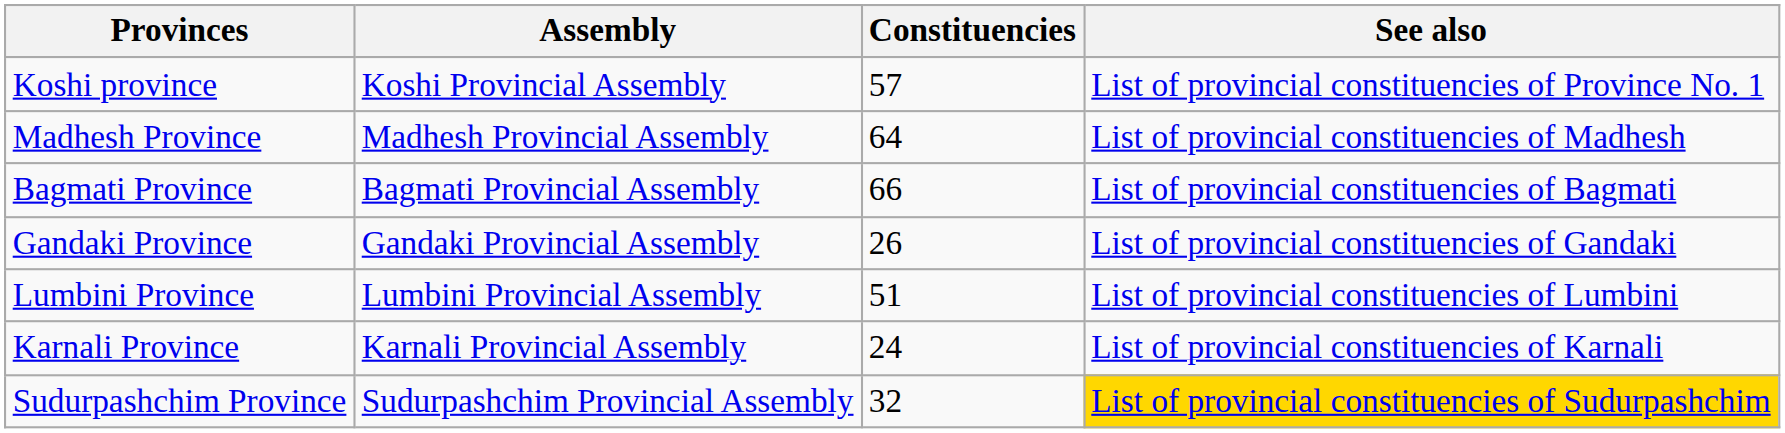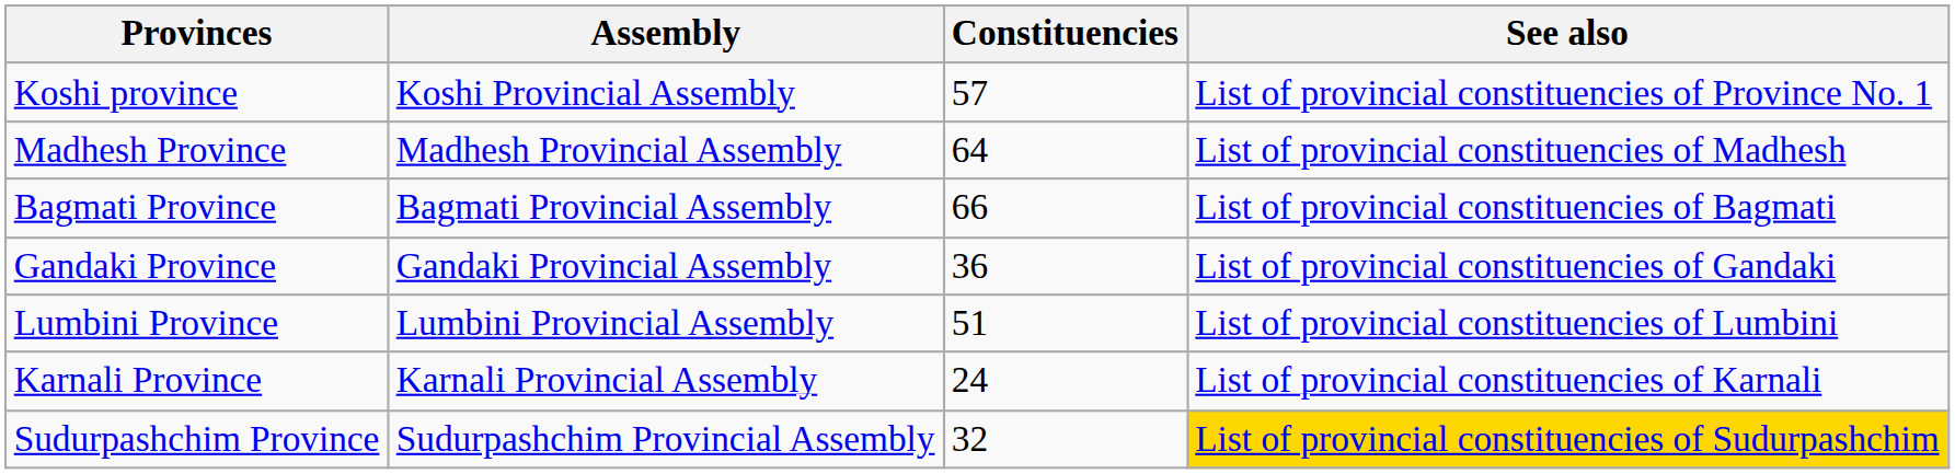Gandaki Province | Constituencies: 26 -> 36
